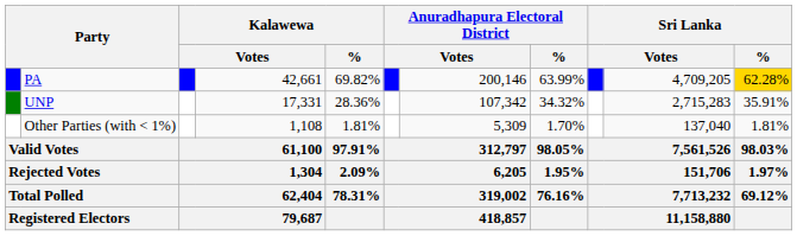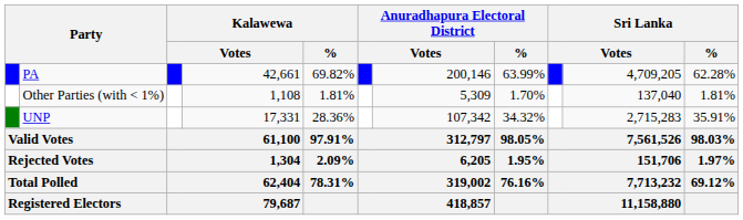PA | Sri Lanka / %: gold background -> no background
rows swapped: UNP <-> Other Parties (with < 1%)
